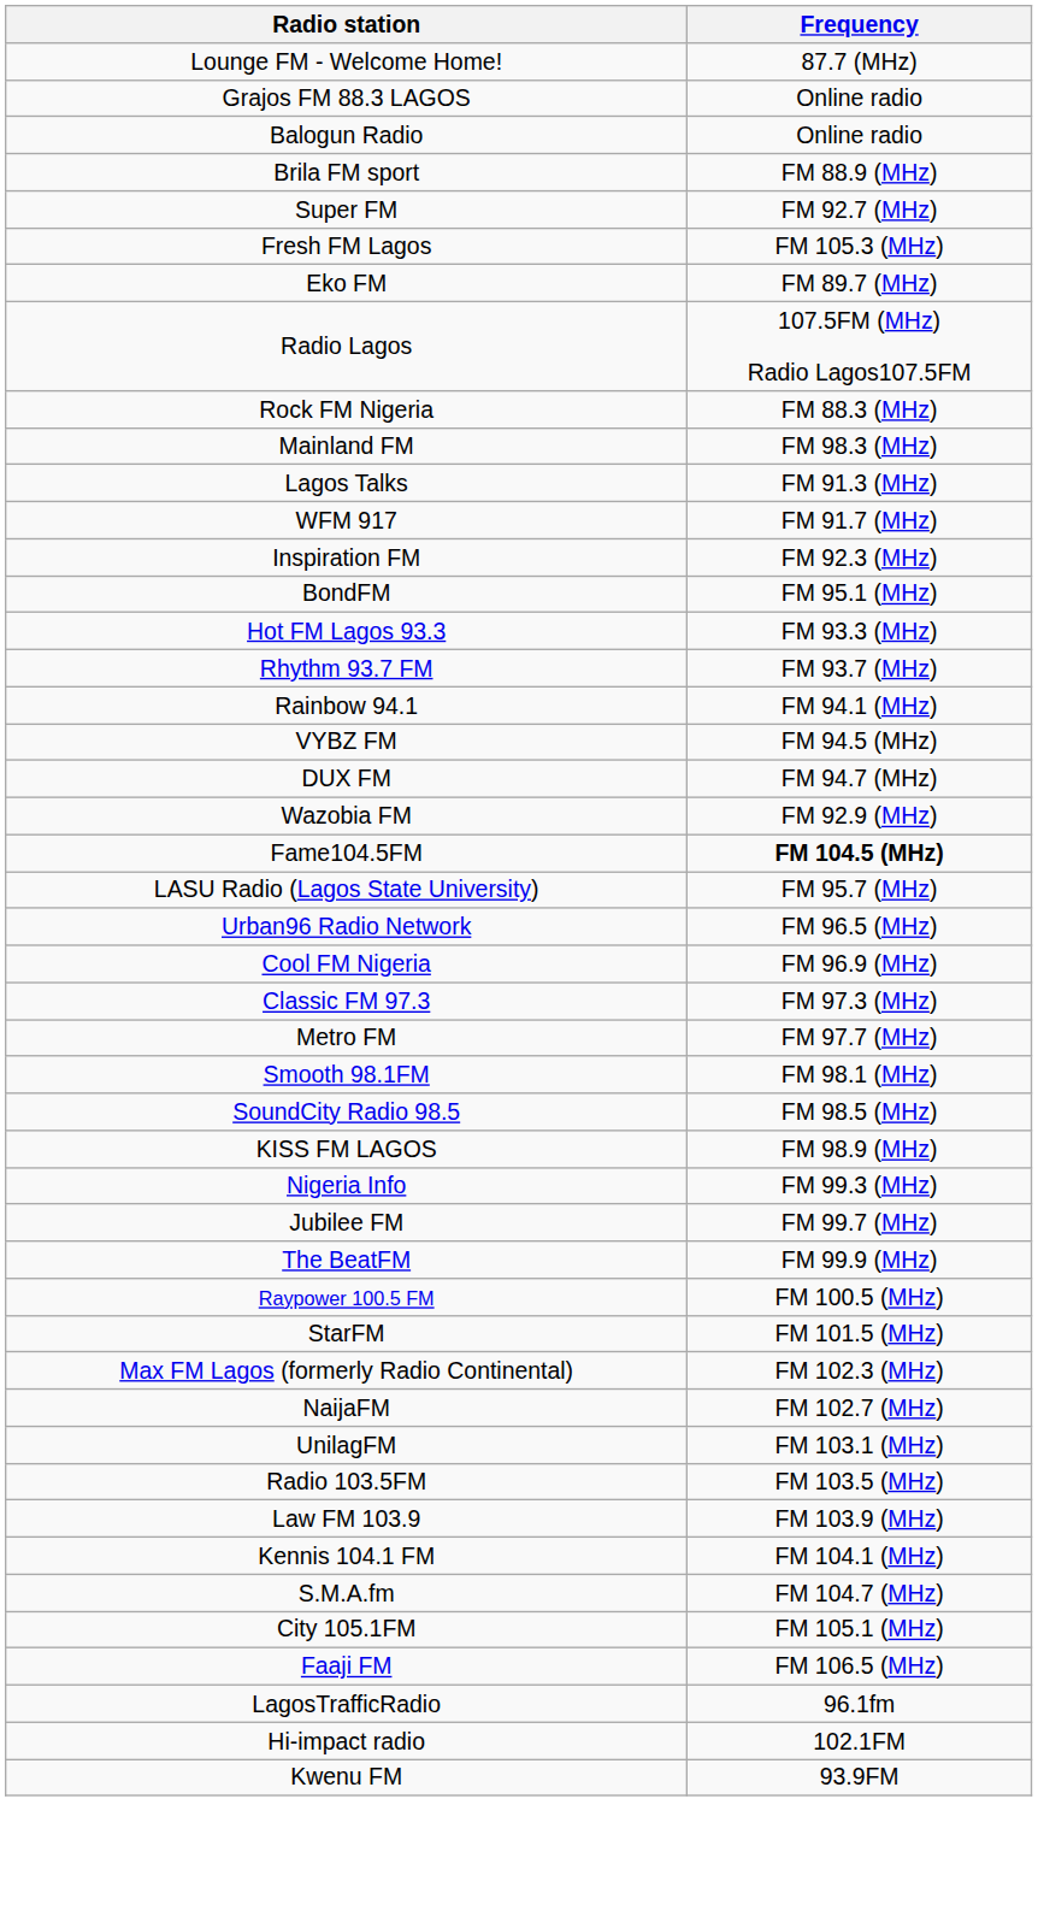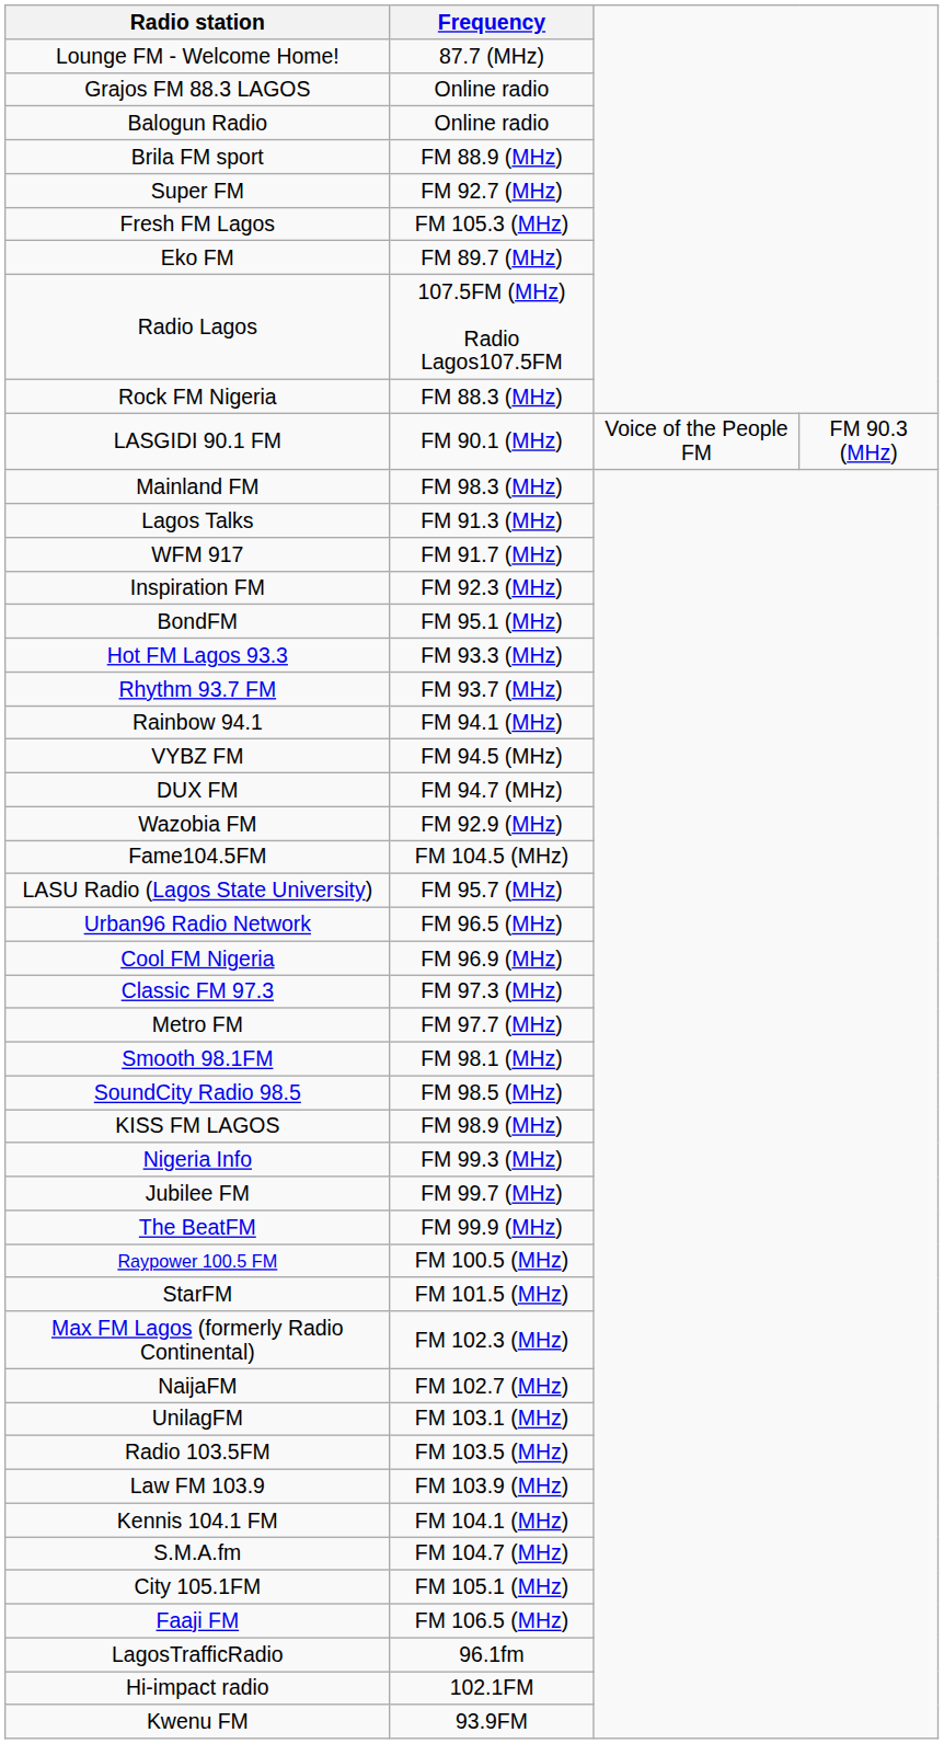+ row: LASGIDI 90.1 FM | FM 90.1 (MHz) | Voice of the People FM | FM 90.3 (MHz)
Fame104.5FM | Frequency: bold -> normal
